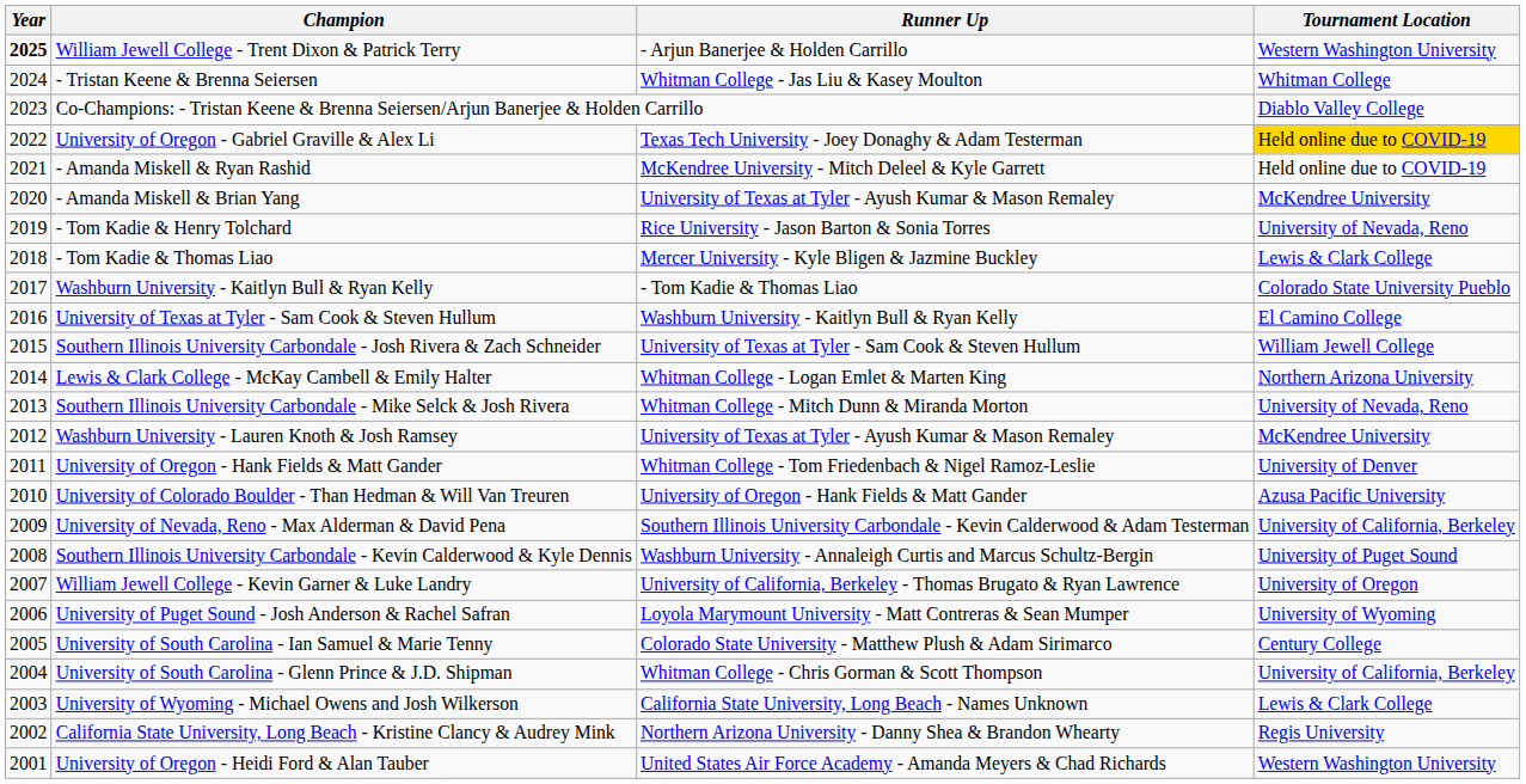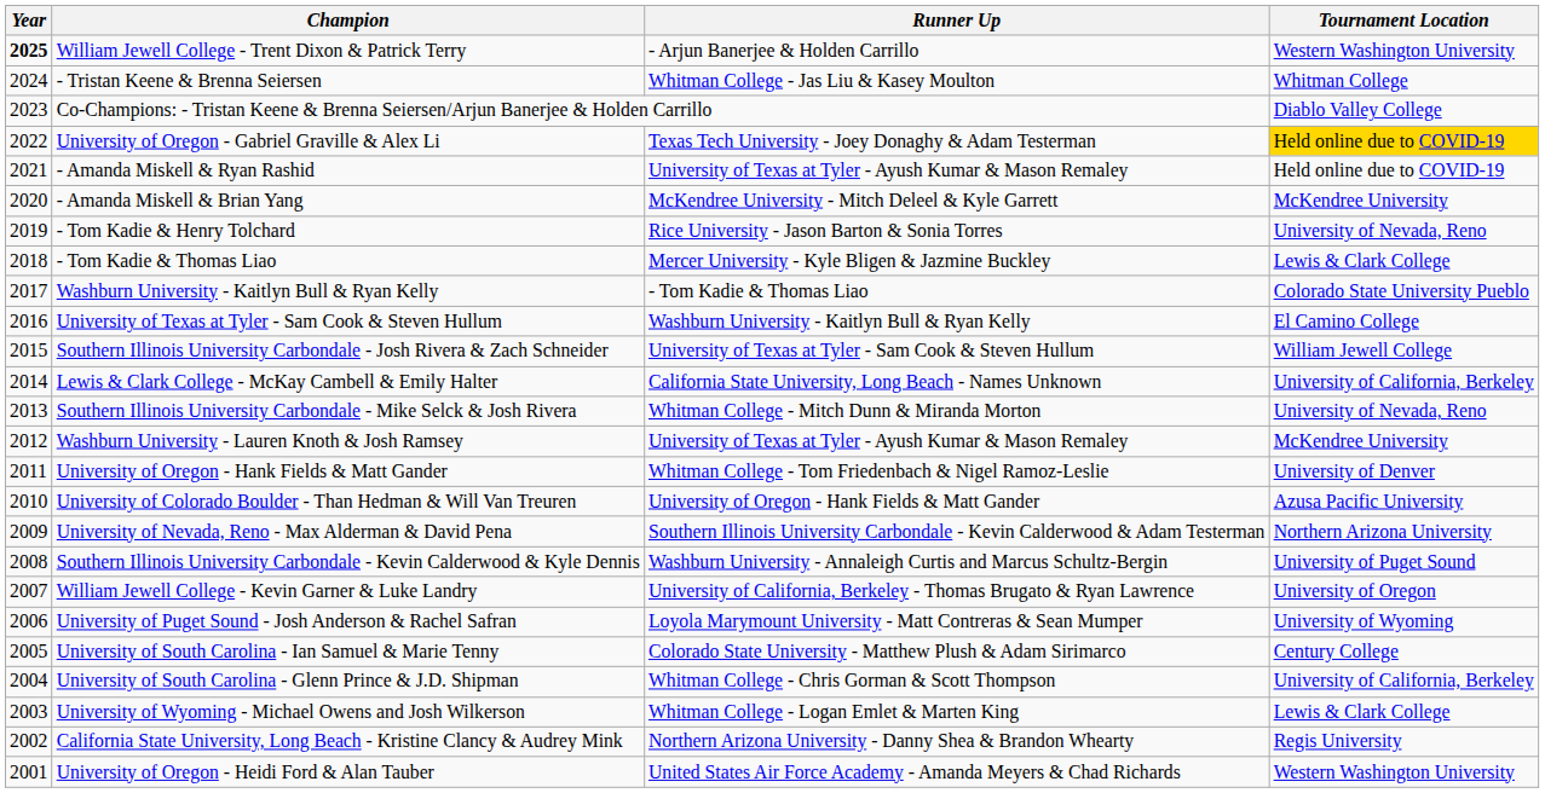- Amanda Miskell & Ryan Rashid | Runner Up: McKendree University - Mitch Deleel & Kyle Garrett -> University of Texas at Tyler - Ayush Kumar & Mason Remaley
- Amanda Miskell & Brian Yang | Runner Up: University of Texas at Tyler - Ayush Kumar & Mason Remaley -> McKendree University - Mitch Deleel & Kyle Garrett
Lewis & Clark College - McKay Cambell & Emily Halter | Runner Up: Whitman College - Logan Emlet & Marten King -> California State University, Long Beach - Names Unknown
Lewis & Clark College - McKay Cambell & Emily Halter | Tournament Location: Northern Arizona University -> University of California, Berkeley
University of Nevada, Reno - Max Alderman & David Pena | Tournament Location: University of California, Berkeley -> Northern Arizona University
University of Wyoming - Michael Owens and Josh Wilkerson | Runner Up: California State University, Long Beach - Names Unknown -> Whitman College - Logan Emlet & Marten King
